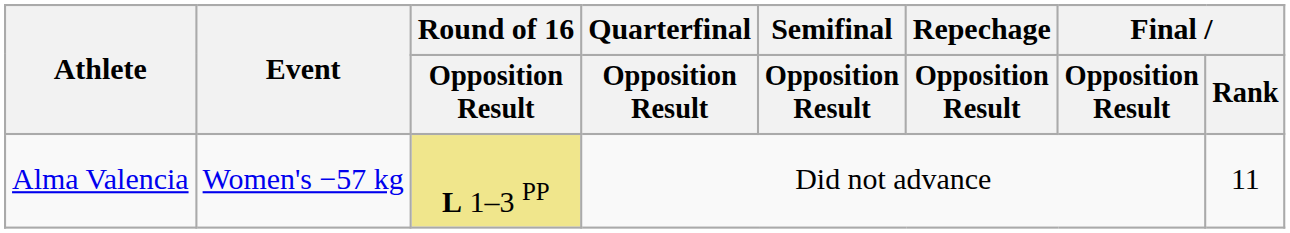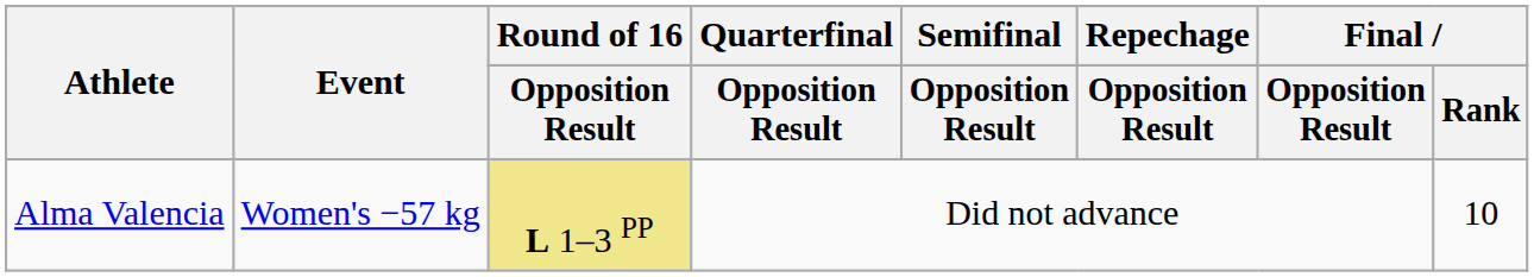Alma Valencia | Final / Rank: 11 -> 10
